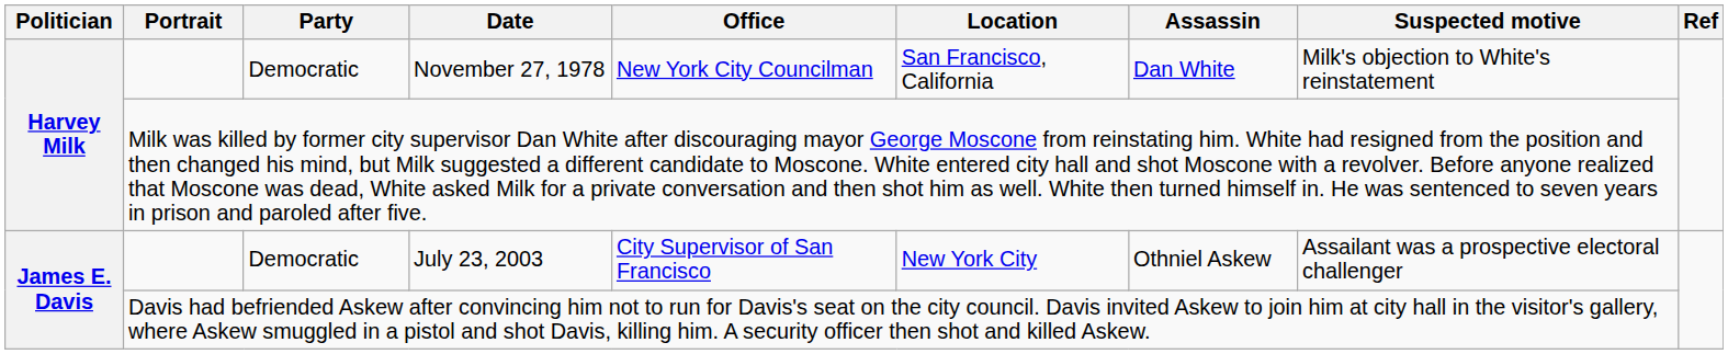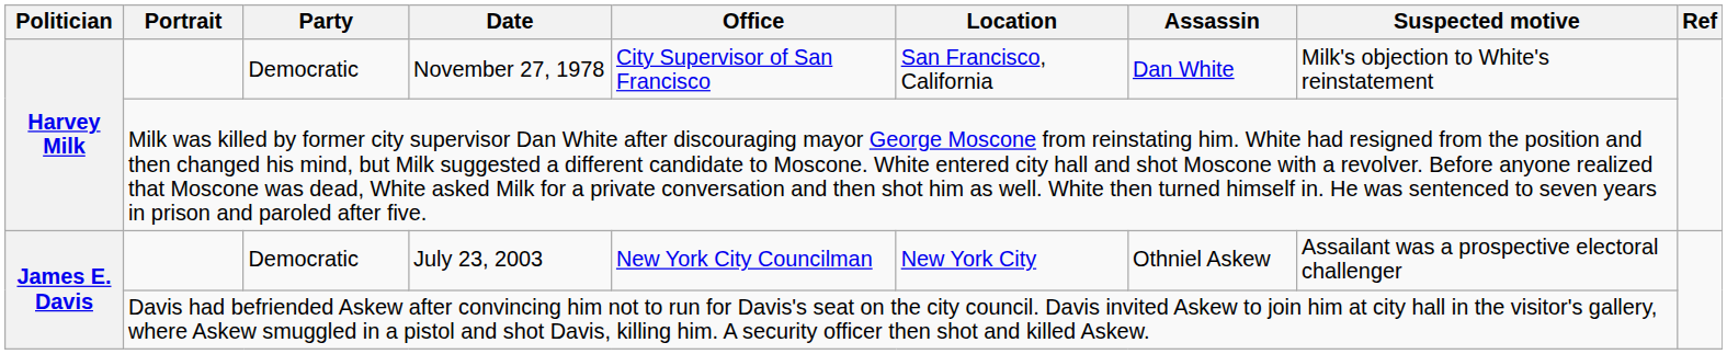November 27, 1978 | Office: New York City Councilman -> City Supervisor of San Francisco
July 23, 2003 | Office: City Supervisor of San Francisco -> New York City Councilman
